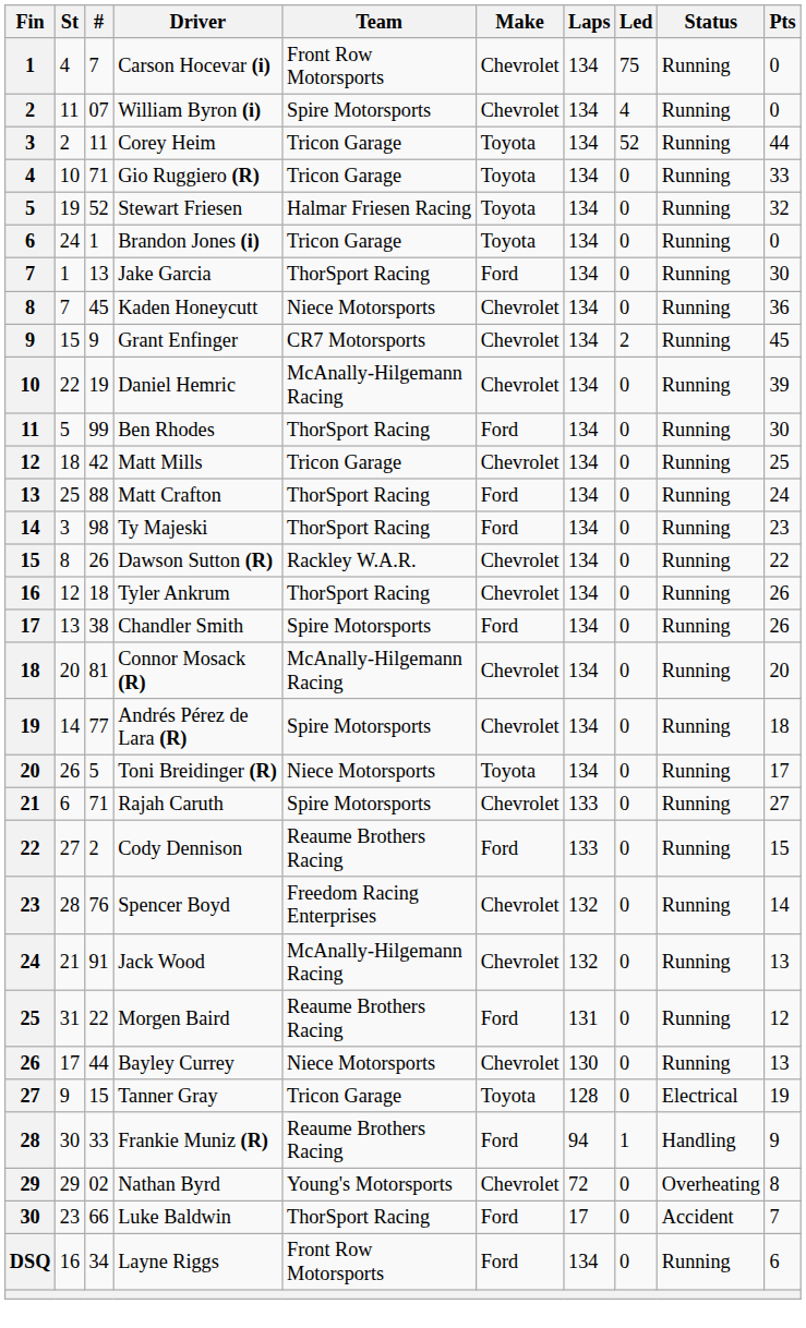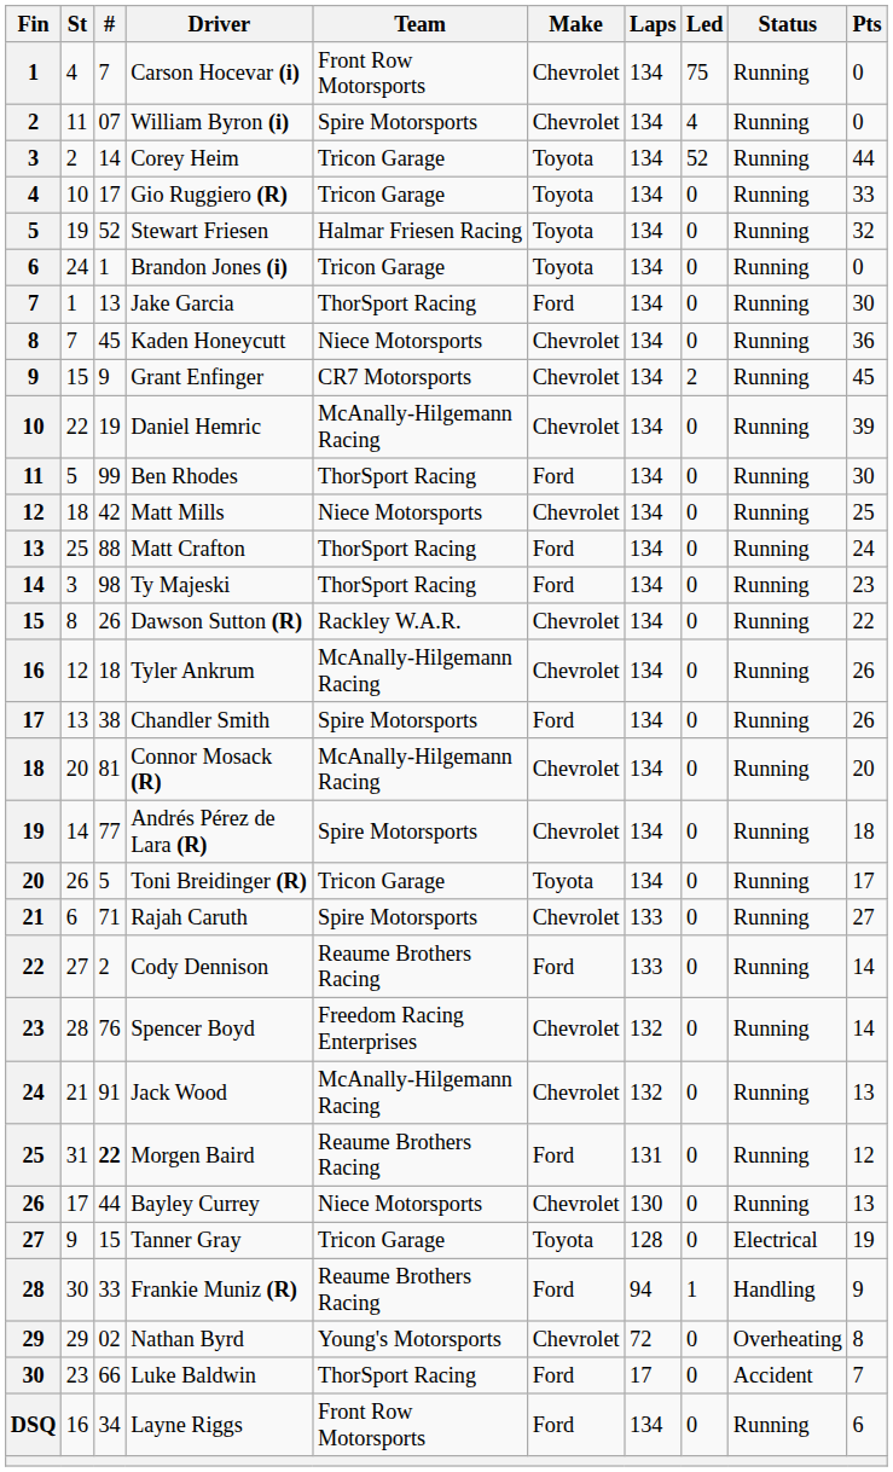Corey Heim | #: 11 -> 14
Gio Ruggiero (R) | #: 71 -> 17
Matt Mills | Team: Tricon Garage -> Niece Motorsports
Tyler Ankrum | Team: ThorSport Racing -> McAnally-Hilgemann Racing
Toni Breidinger (R) | Team: Niece Motorsports -> Tricon Garage
Cody Dennison | Pts: 15 -> 14
Morgen Baird | #: normal -> bold
